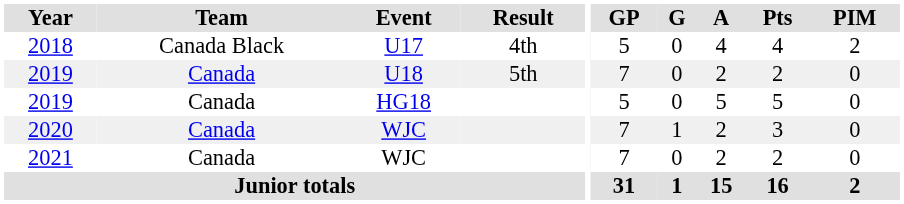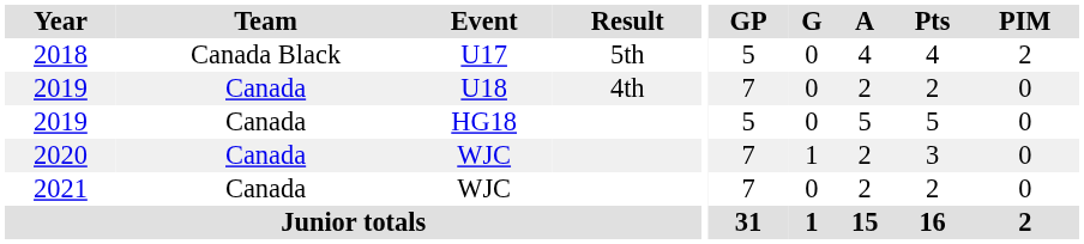2018 | Result: 4th -> 5th
2019 / U18 | Result: 5th -> 4th
